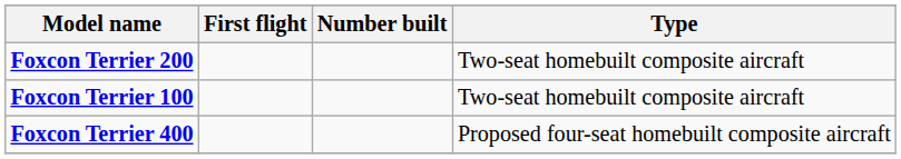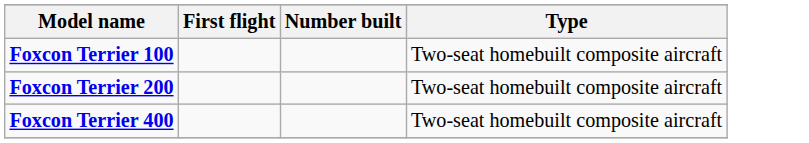rows swapped: Foxcon Terrier 100 <-> Foxcon Terrier 200
Foxcon Terrier 400 | Type: Proposed four-seat homebuilt composite aircraft -> Two-seat homebuilt composite aircraft
